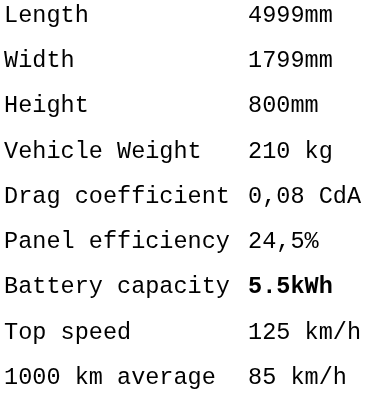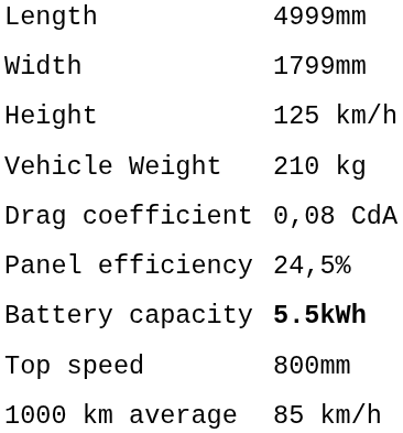Height | column 2: 800mm -> 125 km/h
Top speed | column 2: 125 km/h -> 800mm
